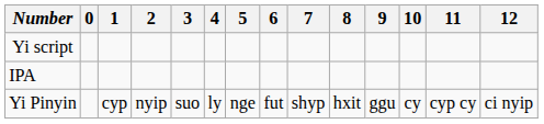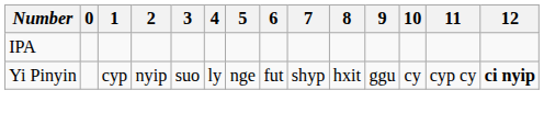- row: Yi script
Yi Pinyin | 12: normal -> bold
